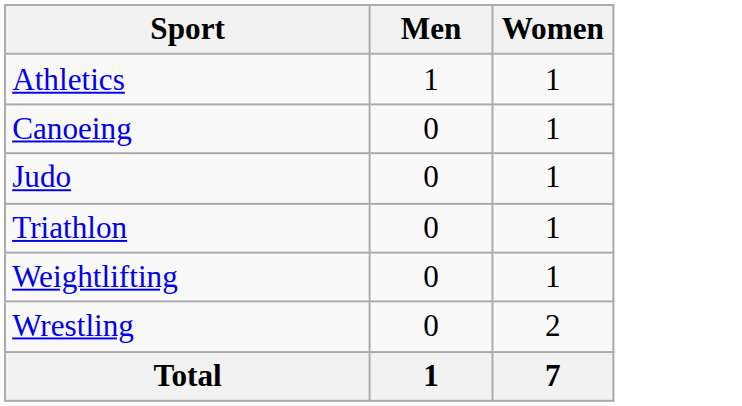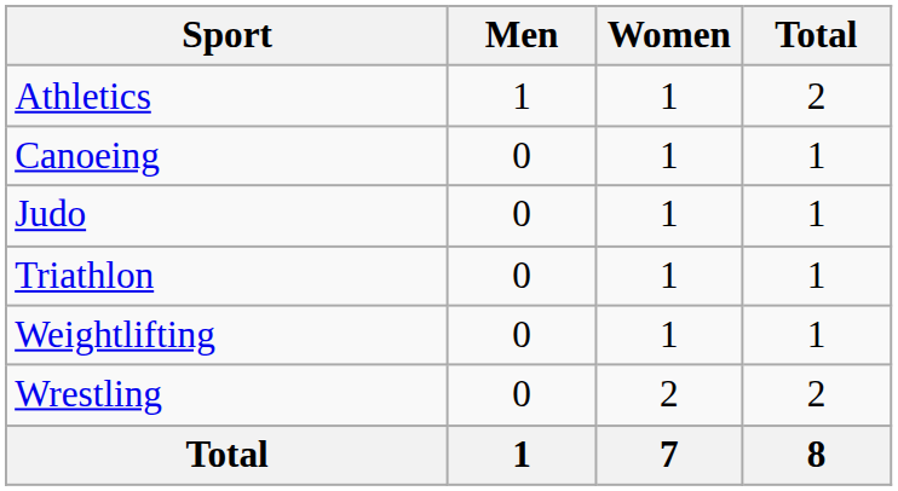+ column: Total | 2 | 1 | 1 | 1 | 1 | 2 | 8
